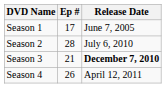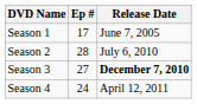Season 3 | Ep #: 21 -> 27
Season 4 | Ep #: 26 -> 24
